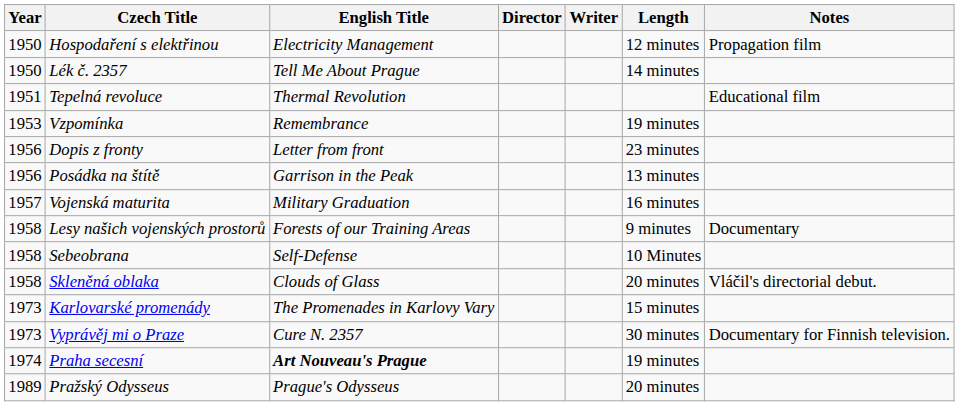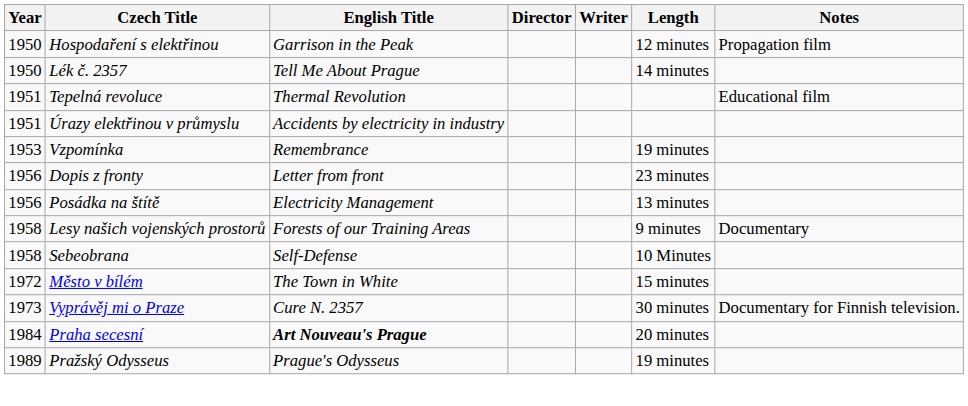Hospodaření s elektřinou | English Title: Electricity Management -> Garrison in the Peak
+ row: 1951 | Úrazy elektřinou v průmyslu | Accidents by electricity in industry
Posádka na štítě | English Title: Garrison in the Peak -> Electricity Management
- row: 1957 | Vojenská maturita | Military Graduation | 16 minutes
- row: 1958 | Skleněná oblaka | Clouds of Glass | 20 minutes | Vláčil's directorial debut.
+ row: 1972 | Město v bílém | The Town in White | 15 minutes
- row: 1973 | Karlovarské promenády | The Promenades in Karlovy Vary | 15 minutes
Praha secesní | Year: 1974 -> 1984
Praha secesní | Length: 19 minutes -> 20 minutes
Pražský Odysseus | Length: 20 minutes -> 19 minutes
